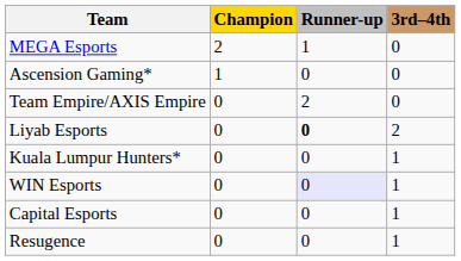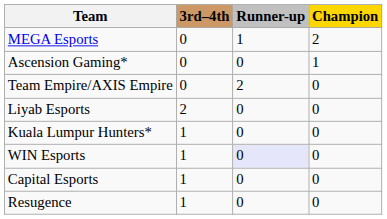columns swapped: Champion <-> 3rd–4th
Liyab Esports | Runner-up: bold -> normal
